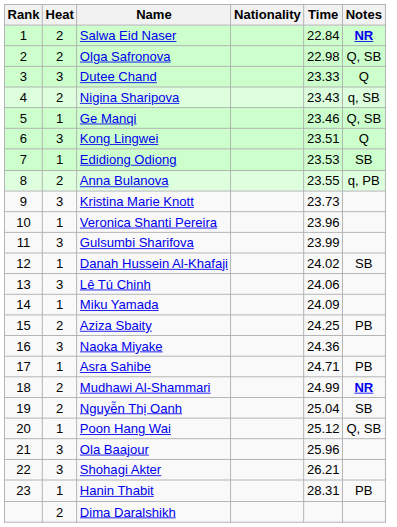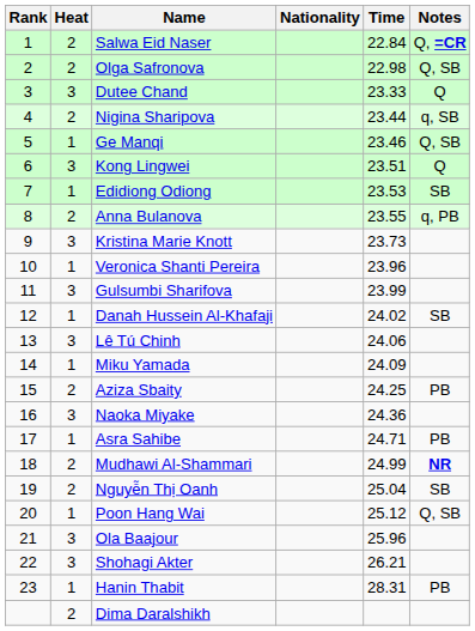Salwa Eid Naser | Notes: NR -> Q, =CR
Nigina Sharipova | Time: 23.43 -> 23.44
